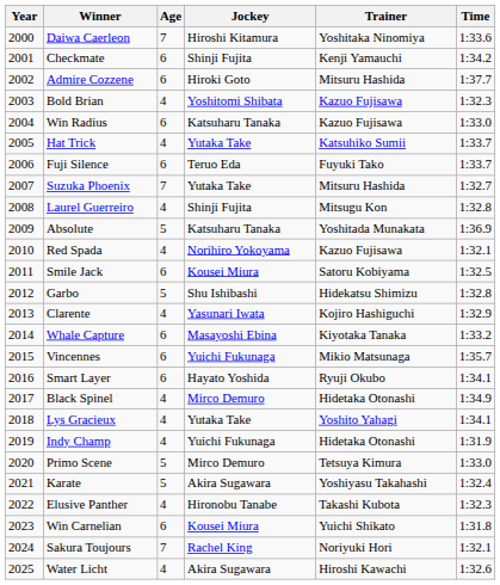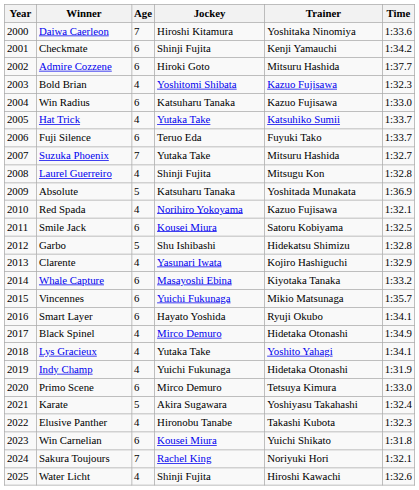Primo Scene | Age: 5 -> 6
Water Licht | Jockey: Akira Sugawara -> Shinji Fujita
